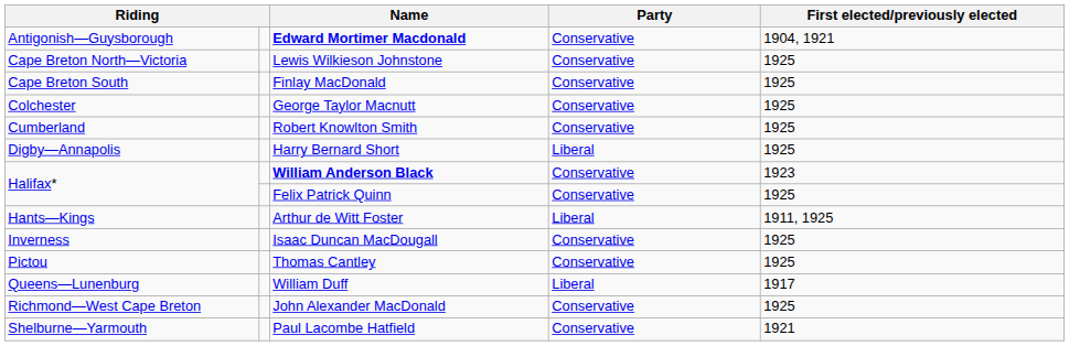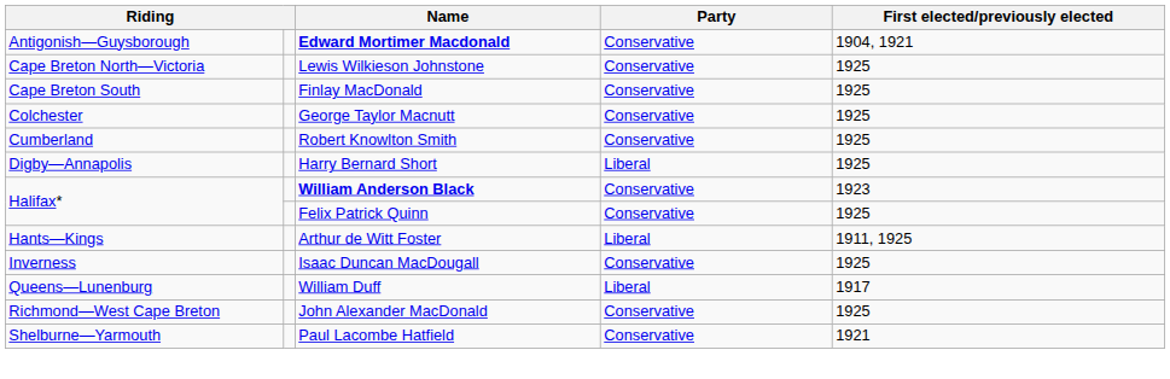- row: Pictou | Thomas Cantley | Conservative | 1925
